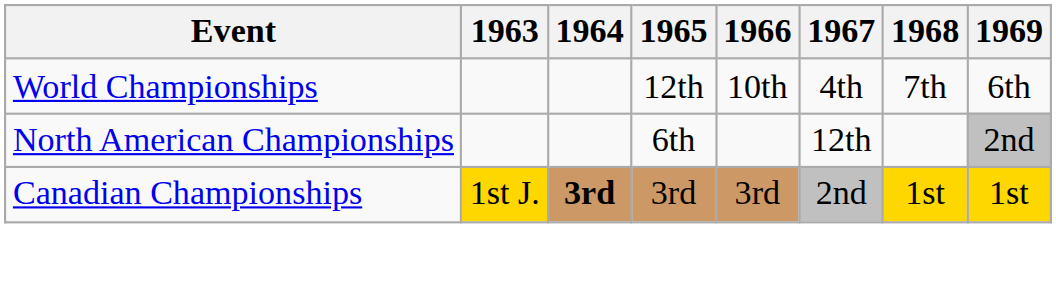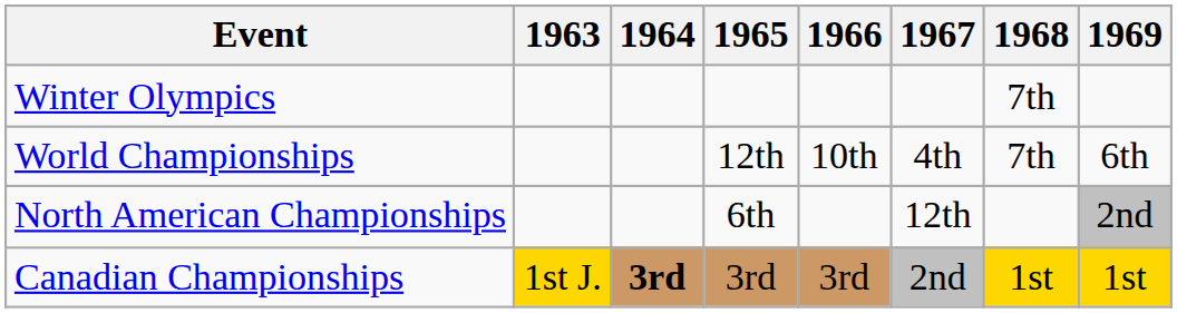+ row: Winter Olympics | 7th
